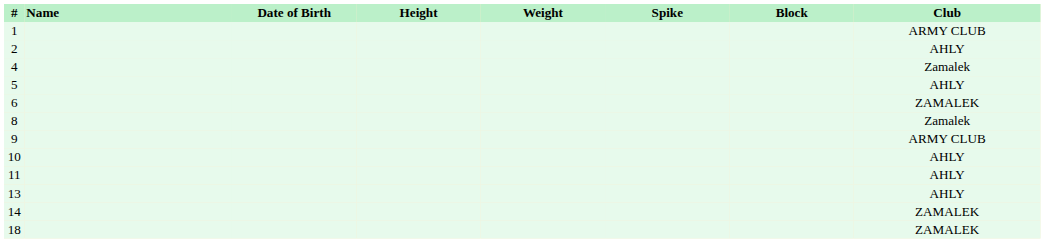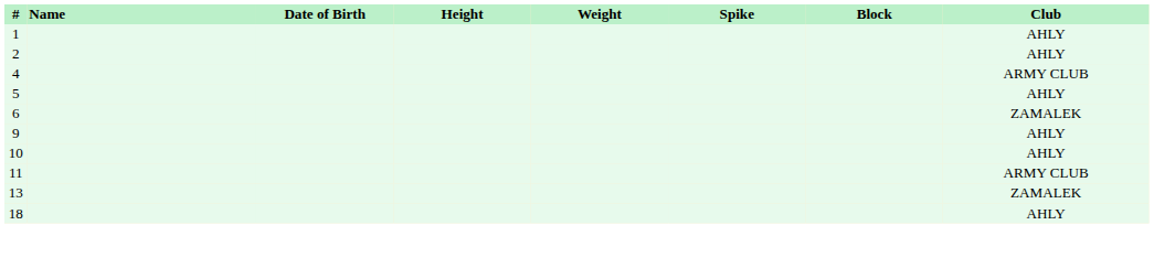1 | Club: ARMY CLUB -> AHLY
4 | Club: Zamalek -> ARMY CLUB
- row: 8 | Zamalek
9 | Club: ARMY CLUB -> AHLY
11 | Club: AHLY -> ARMY CLUB
13 | Club: AHLY -> ZAMALEK
- row: 14 | ZAMALEK
18 | Club: ZAMALEK -> AHLY
